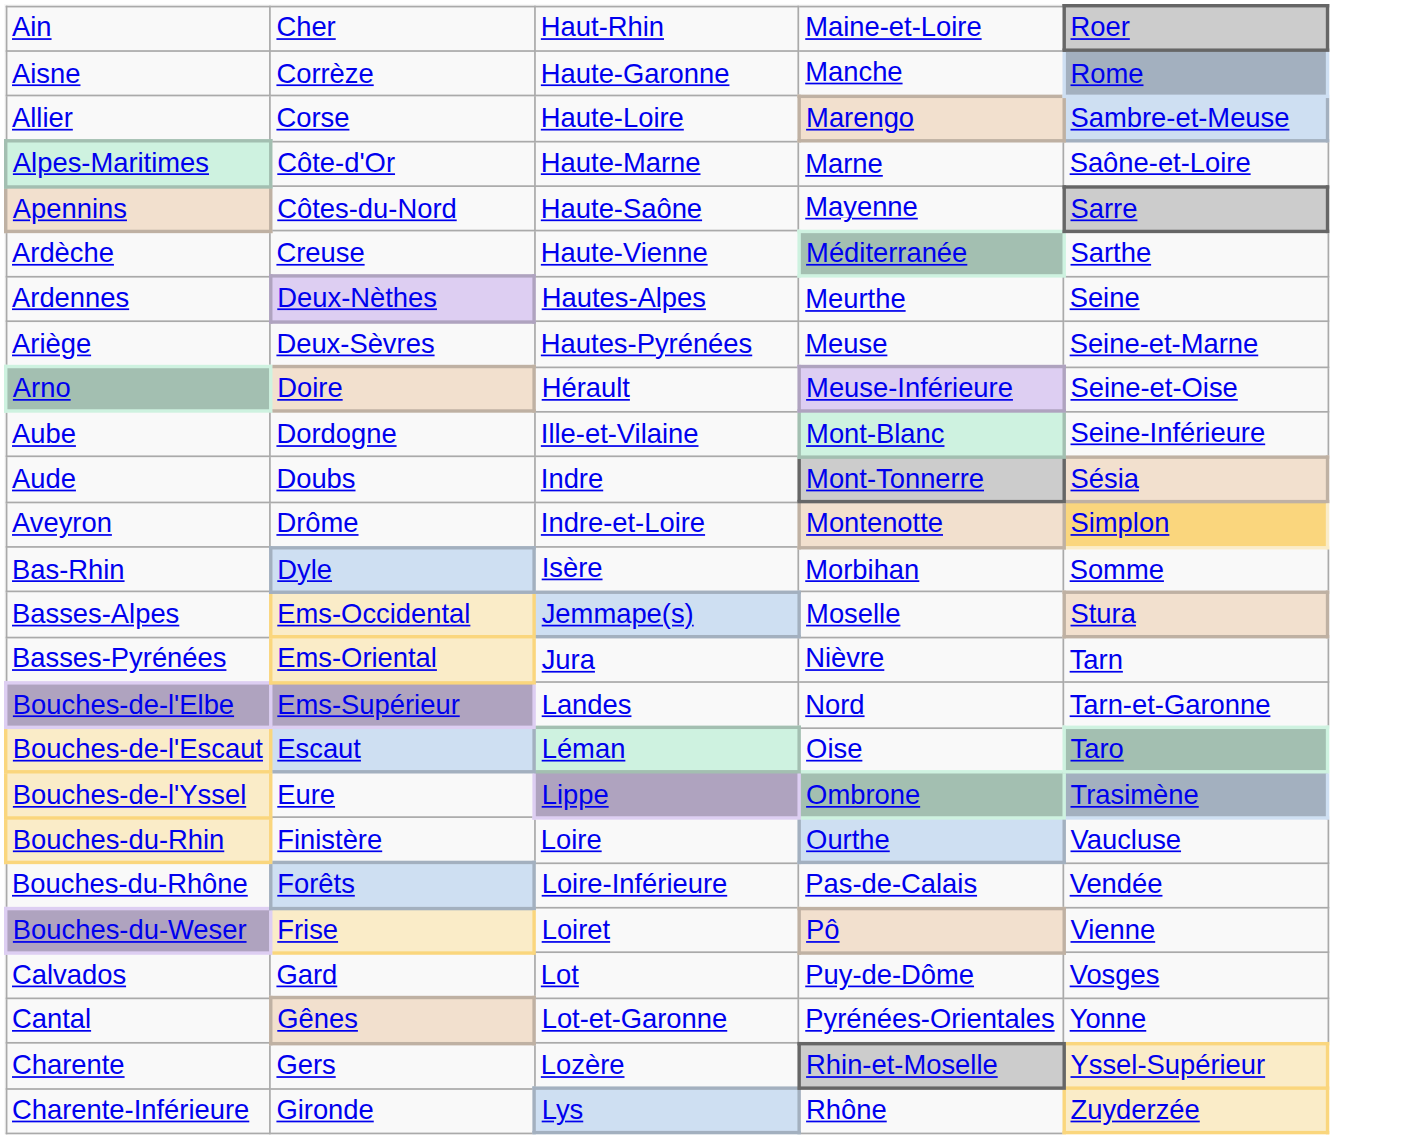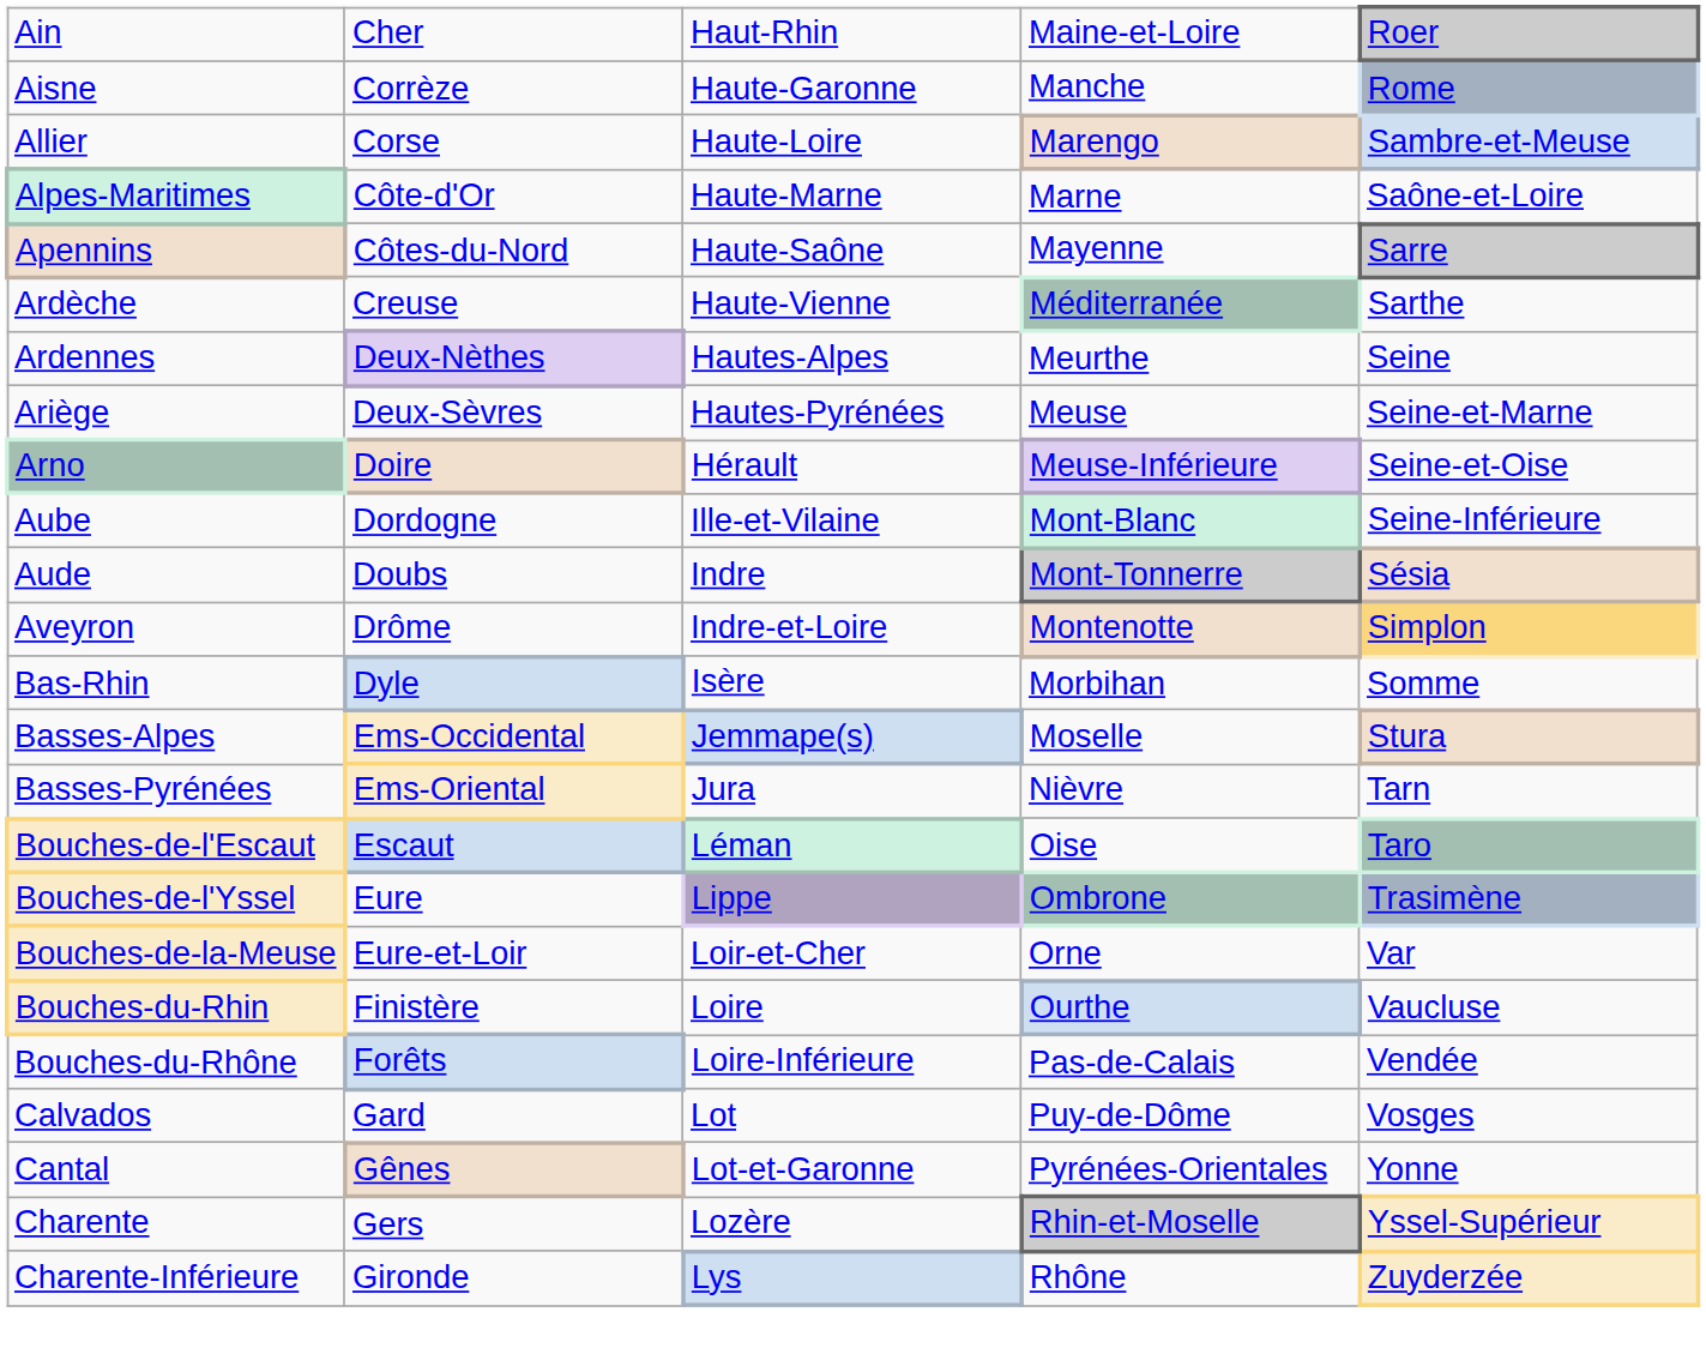- row: Bouches-de-l'Elbe | Ems-Supérieur | Landes | Nord | Tarn-et-Garonne
+ row: Bouches-de-la-Meuse | Eure-et-Loir | Loir-et-Cher | Orne | Var
- row: Bouches-du-Weser | Frise | Loiret | Pô | Vienne
